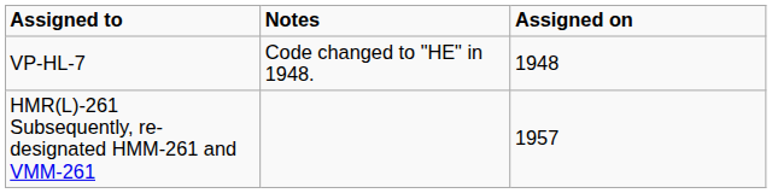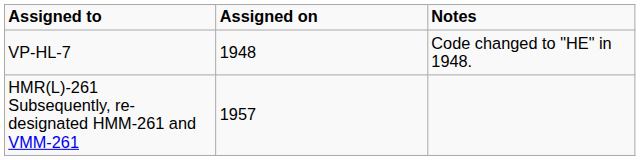columns swapped: Assigned on <-> Notes
